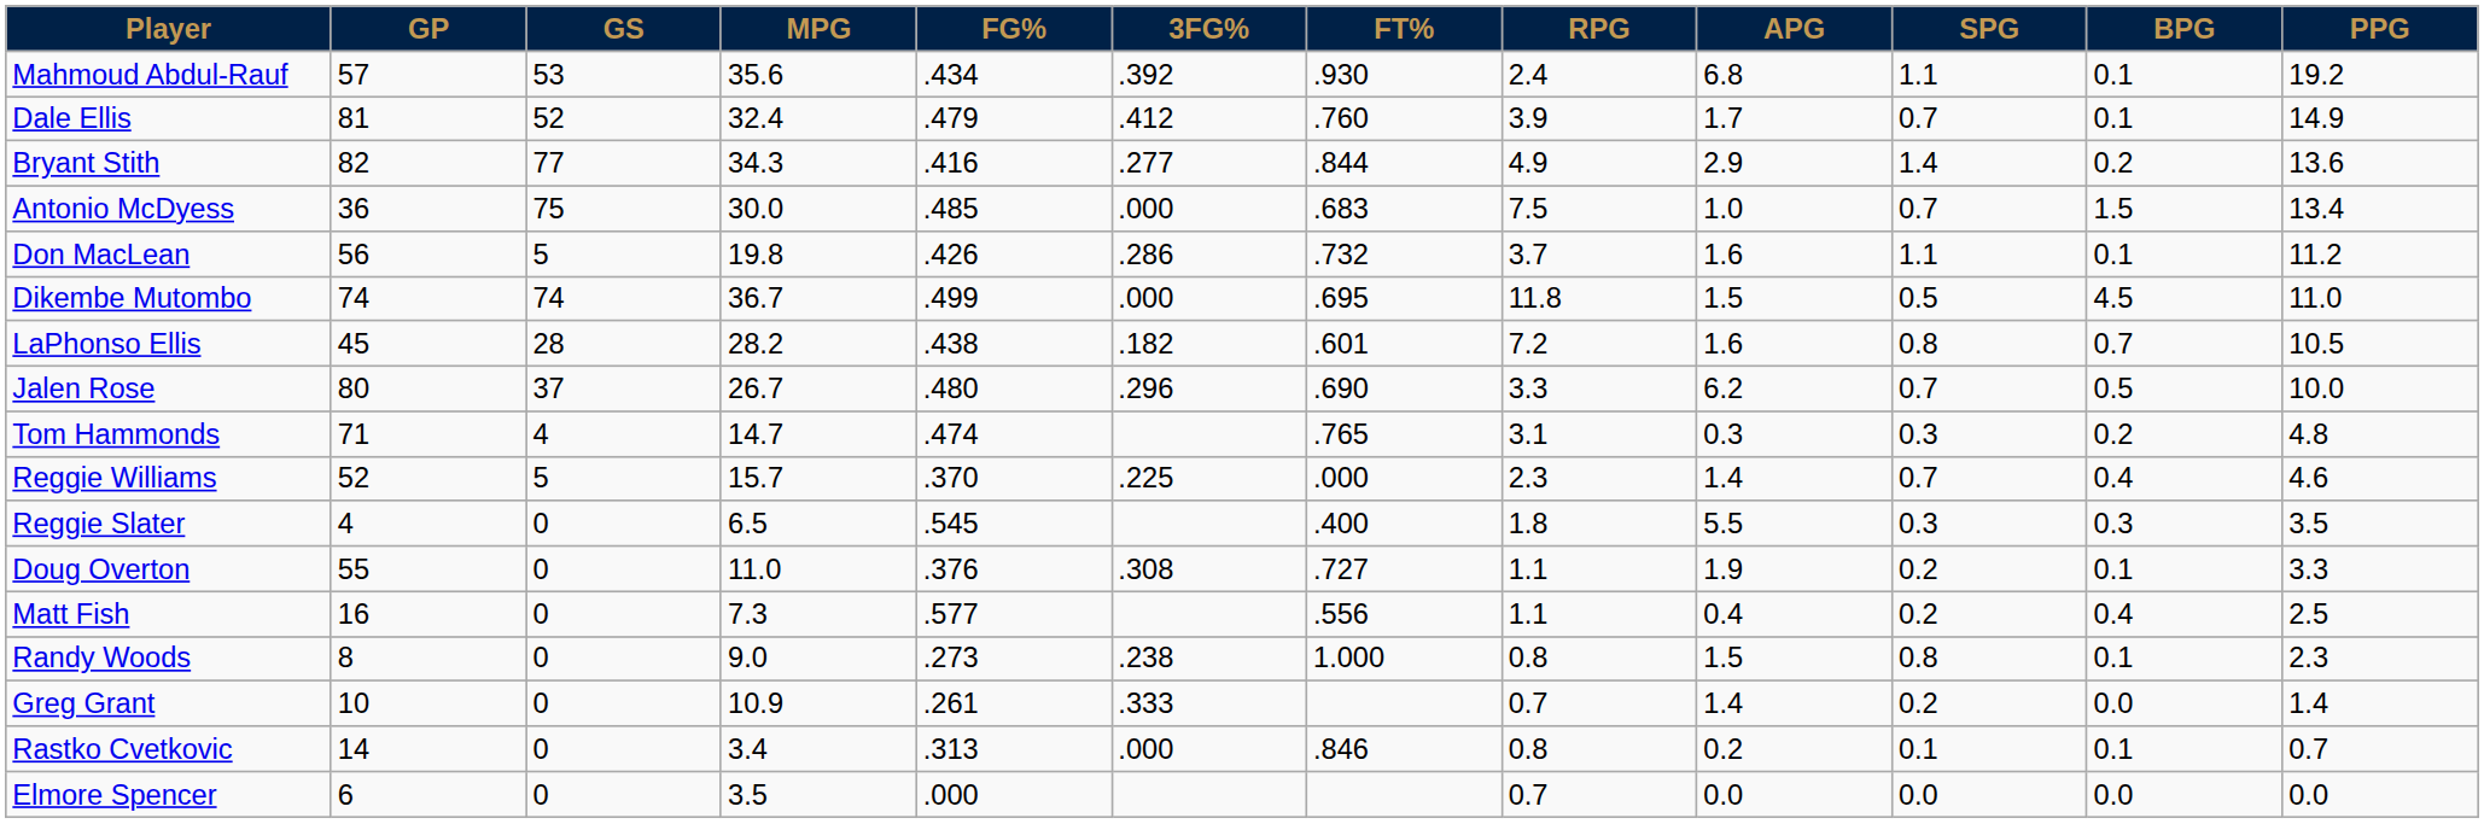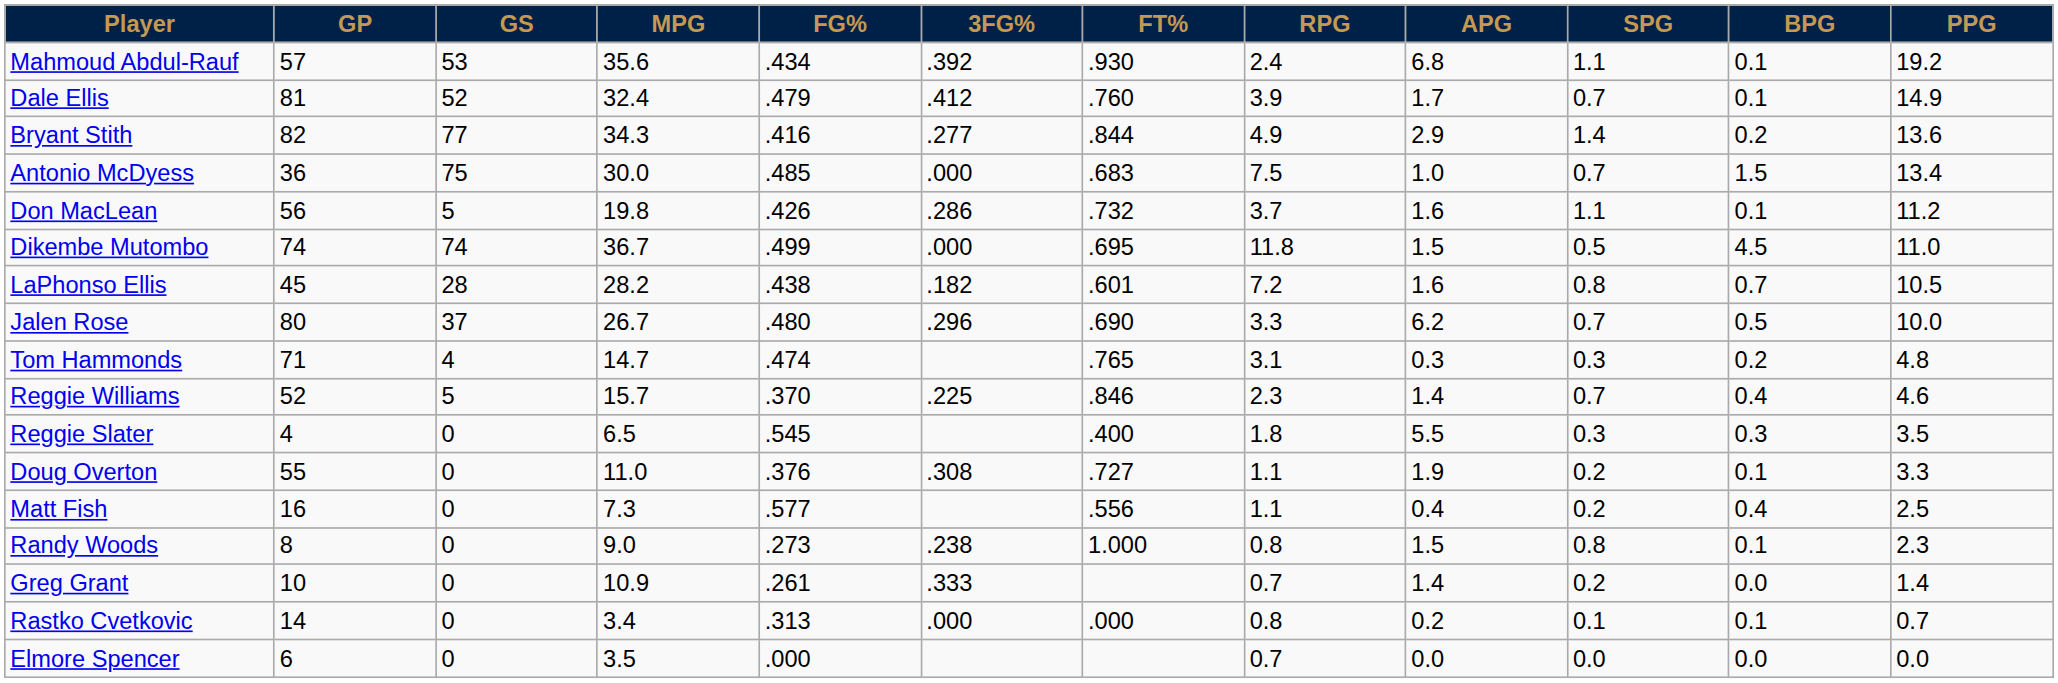Reggie Williams | FT%: .000 -> .846
Rastko Cvetkovic | FT%: .846 -> .000
